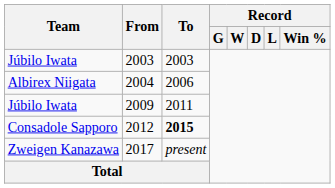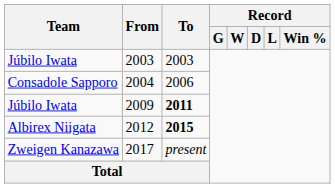2004 | Team: Albirex Niigata -> Consadole Sapporo
2009 | To: normal -> bold
2012 | Team: Consadole Sapporo -> Albirex Niigata
